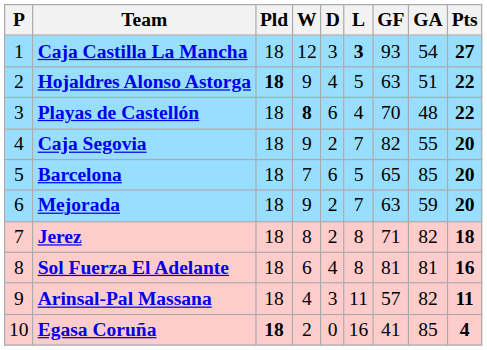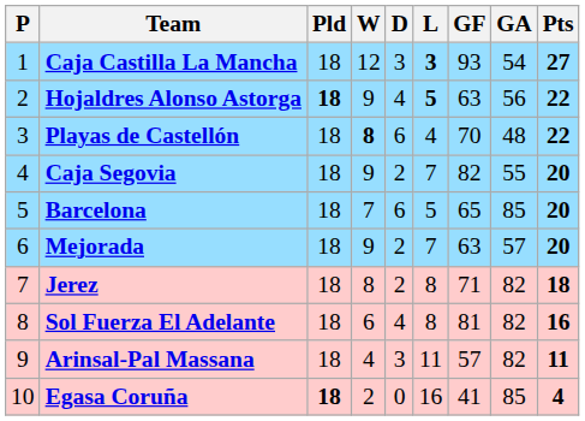Hojaldres Alonso Astorga | L: normal -> bold
Hojaldres Alonso Astorga | GA: 51 -> 56
Mejorada | GA: 59 -> 57
Sol Fuerza El Adelante | GA: 81 -> 82
